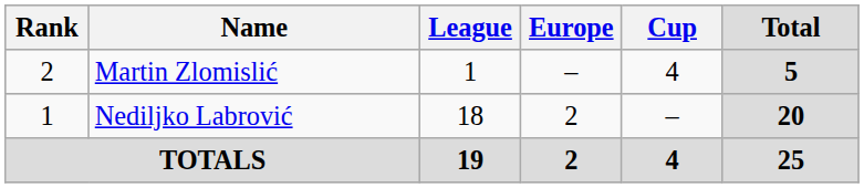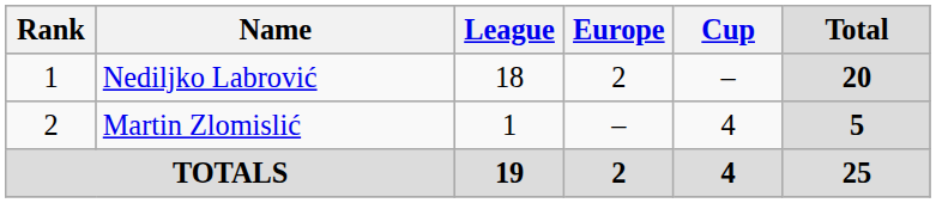rows swapped: Nediljko Labrović <-> Martin Zlomislić
